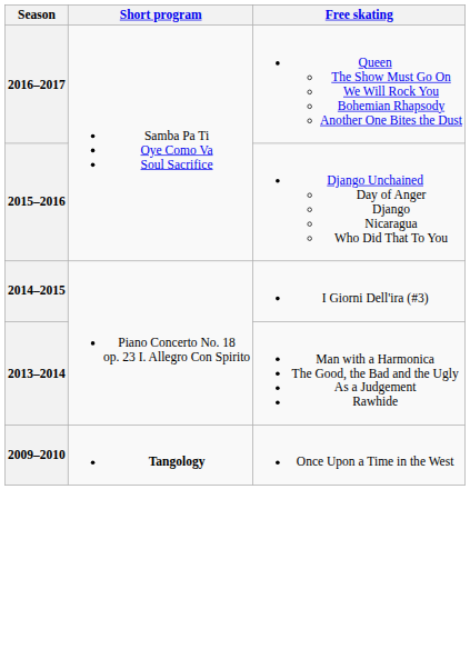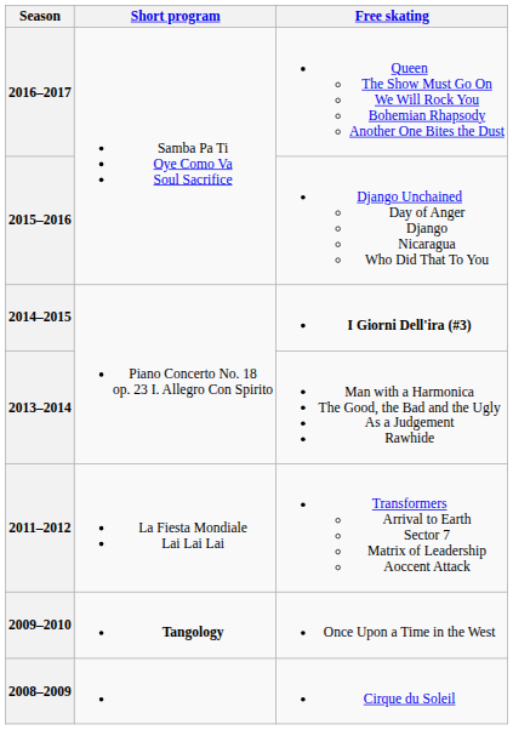2014–2015 | Free skating: normal -> bold
+ row: 2011–2012 | La Fiesta Mondiale Lai Lai Lai | Transformers Arrival to Earth Sector 7 Matrix of Leadership Aoccent Attack
+ row: 2008–2009 | Cirque du Soleil
